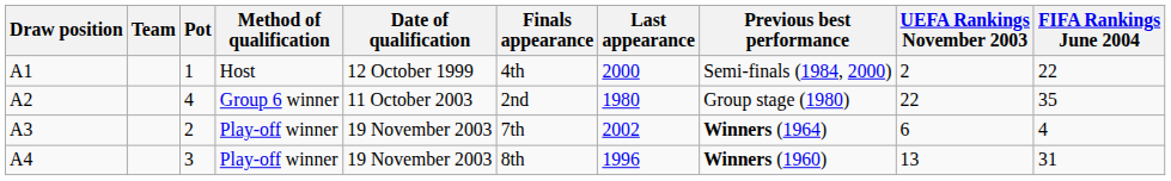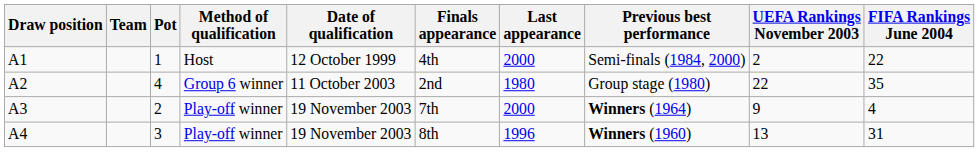A3 | Last appearance: 2002 -> 2000
A3 | UEFA Rankings November 2003: 6 -> 9
